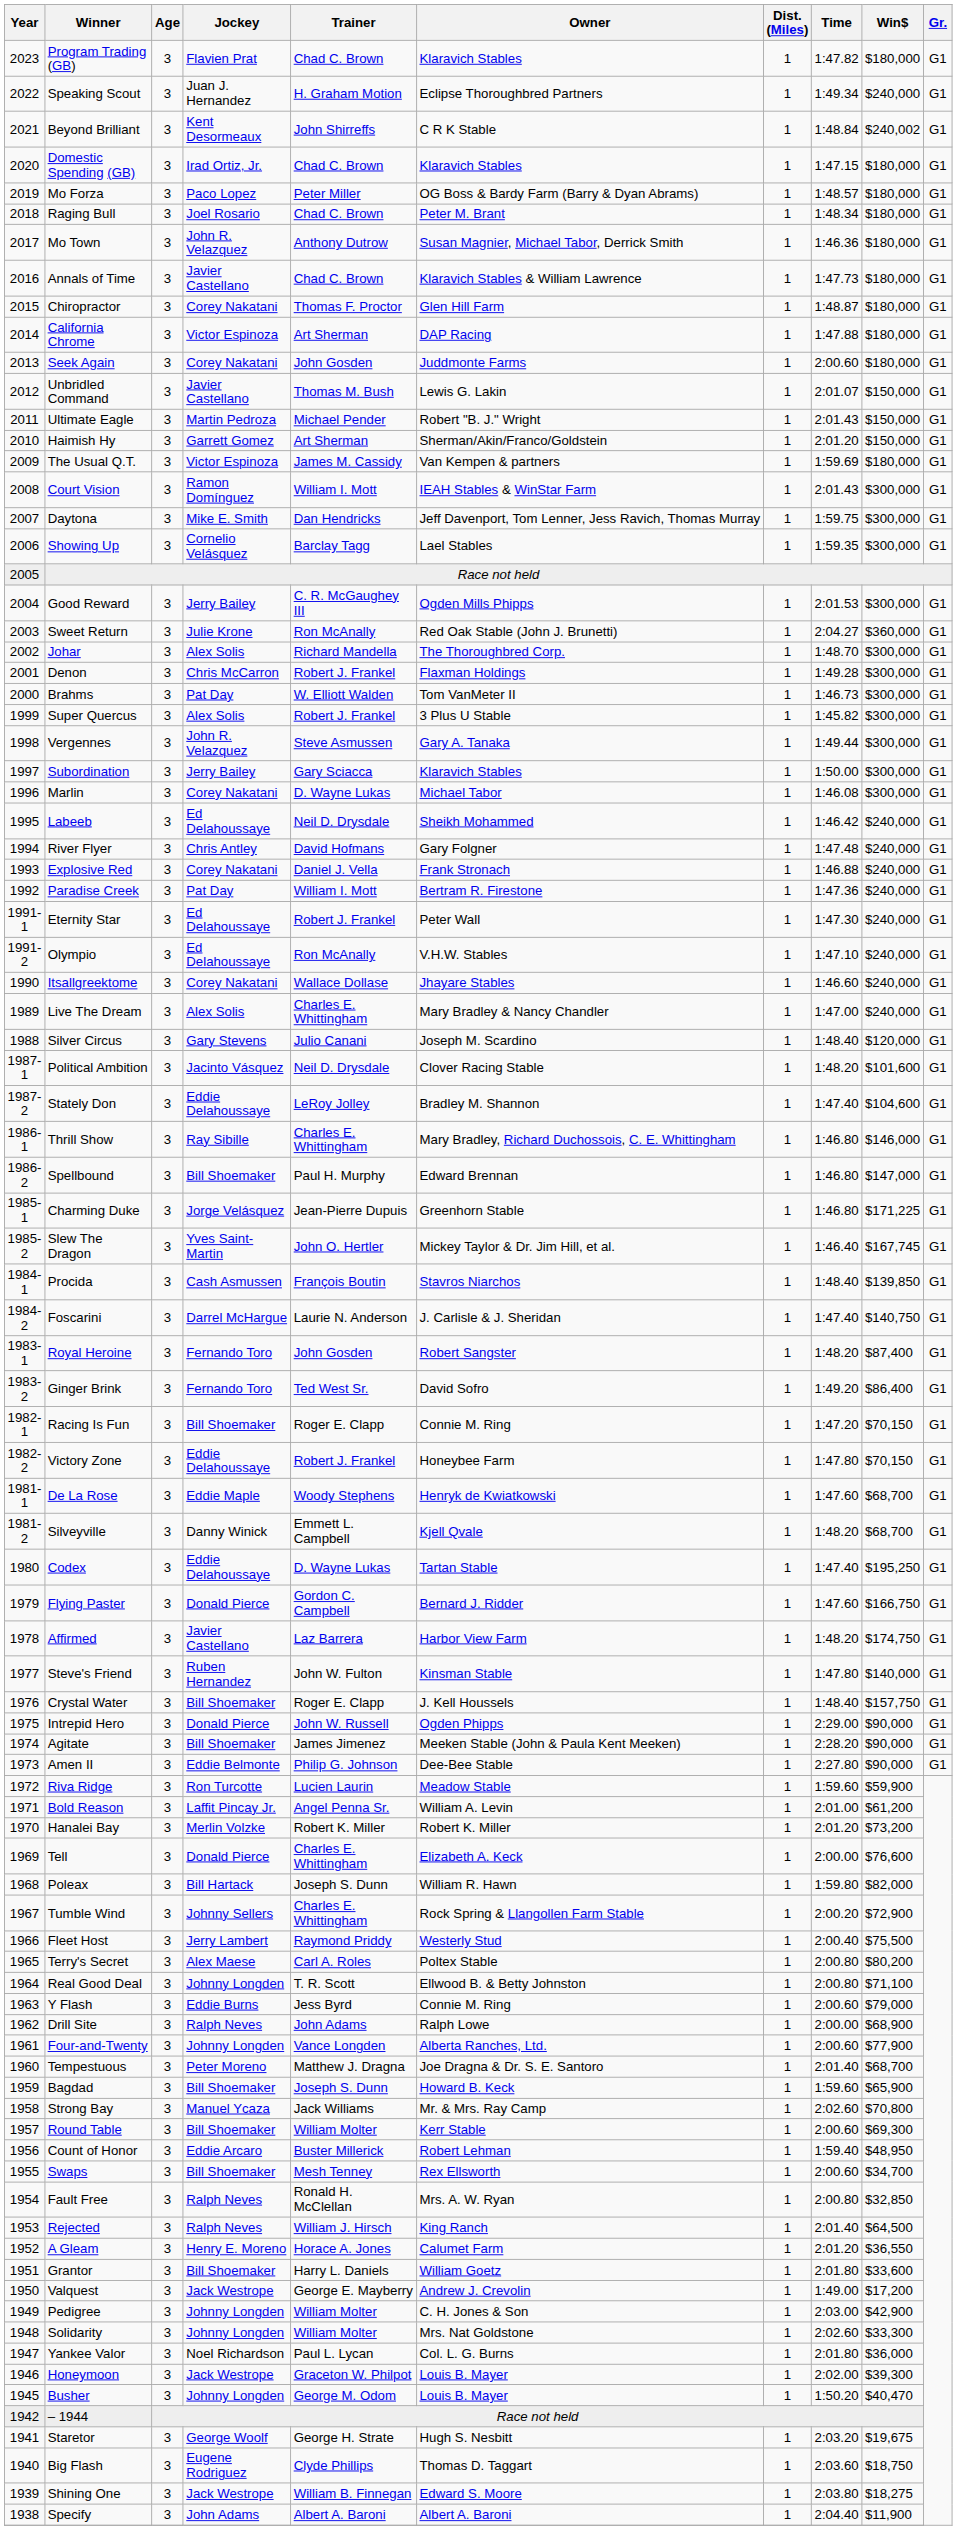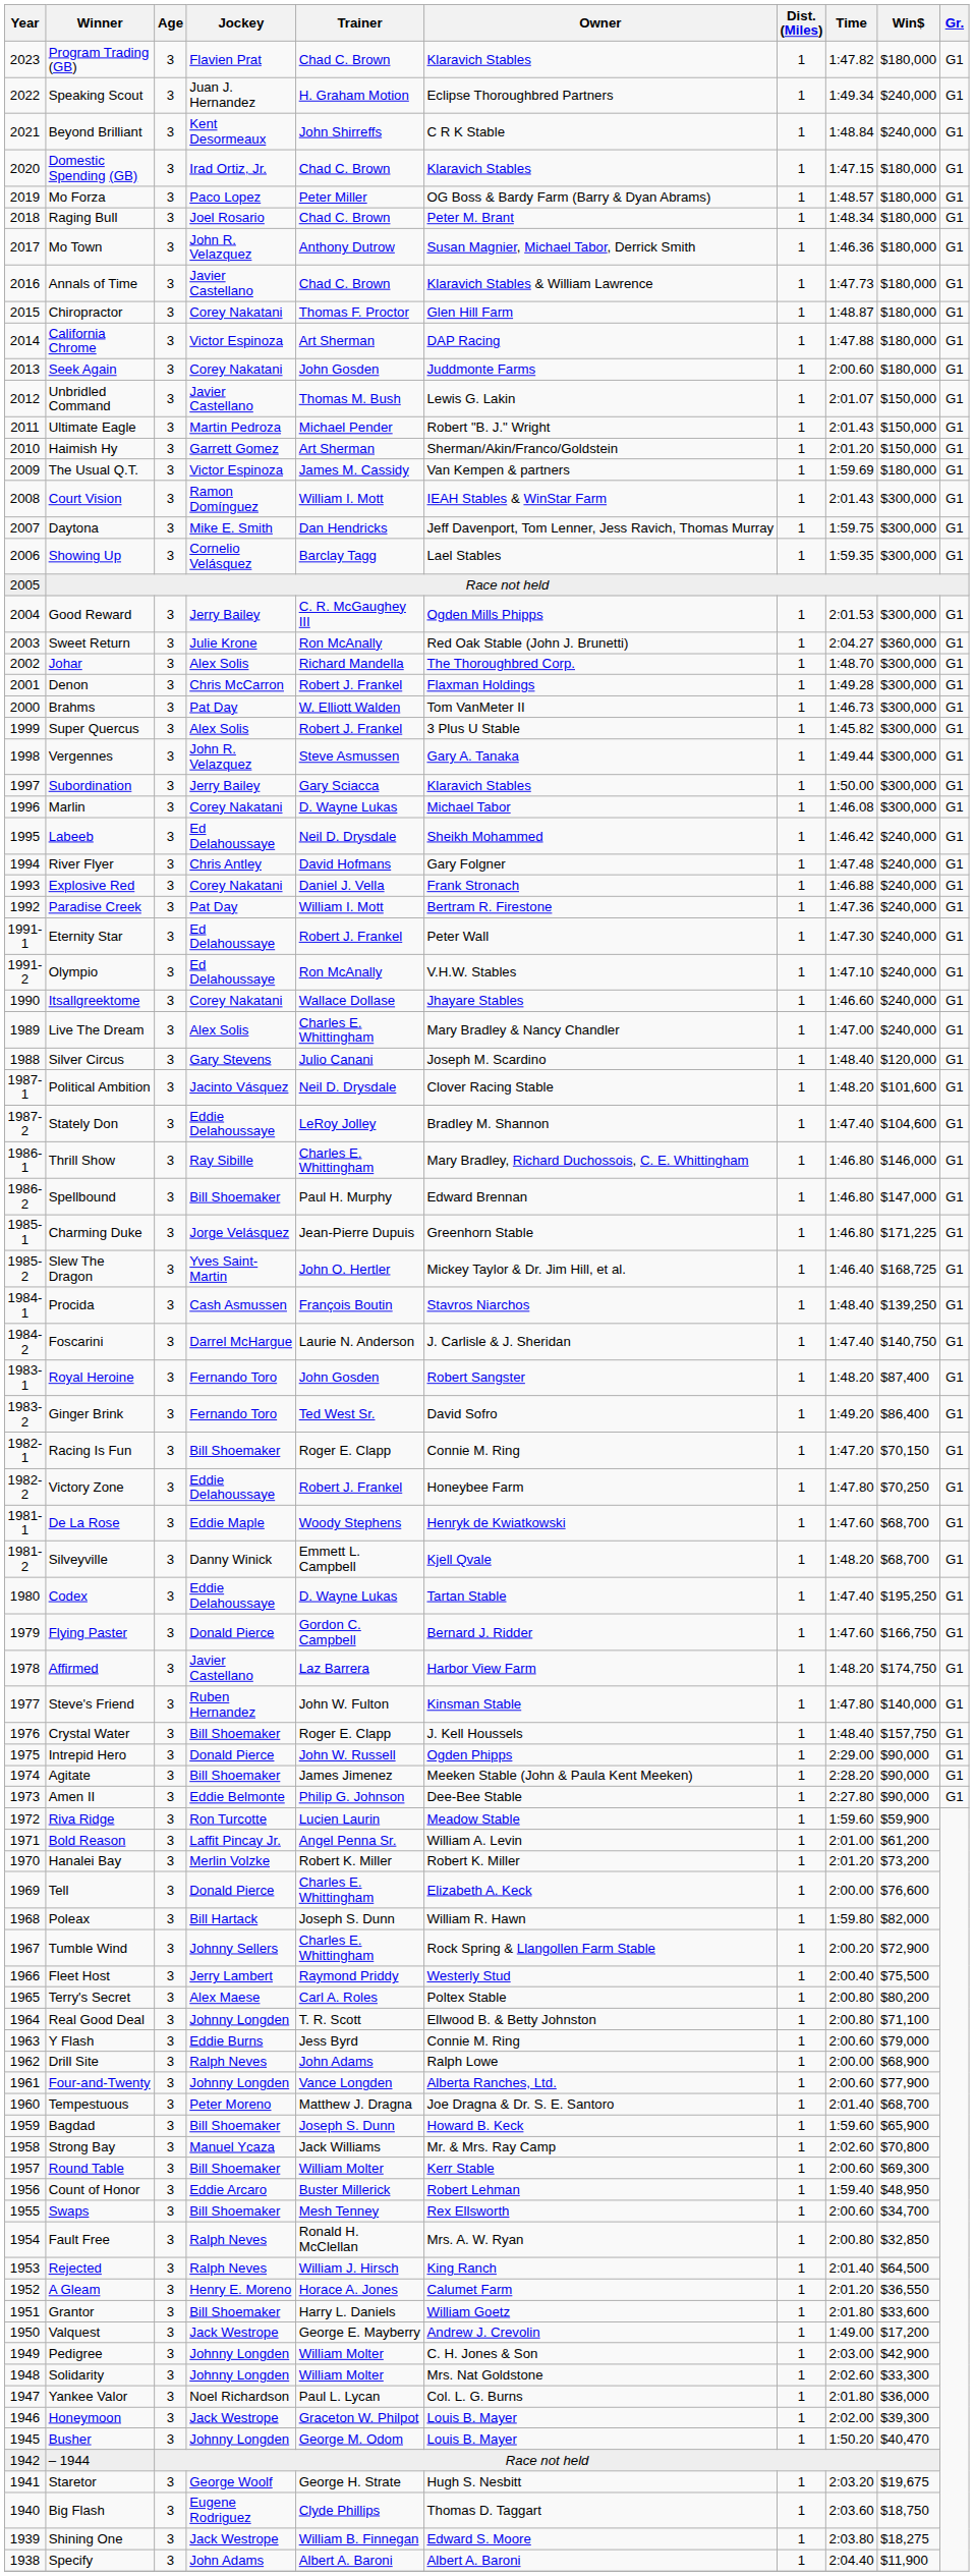Beyond Brilliant | Win$: $240,002 -> $240,000
Slew The Dragon | Win$: $167,745 -> $168,725
Procida | Win$: $139,850 -> $139,250
Victory Zone | Win$: $70,150 -> $70,250
